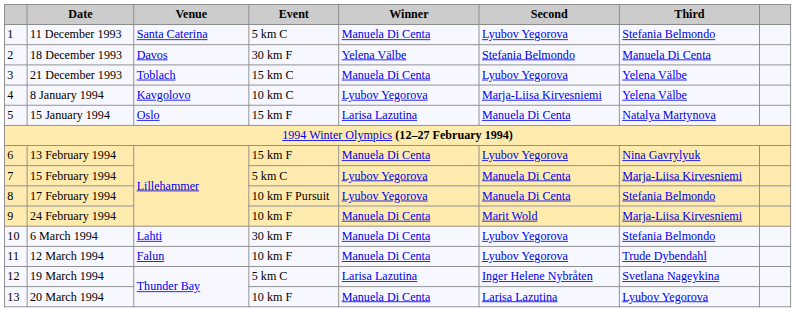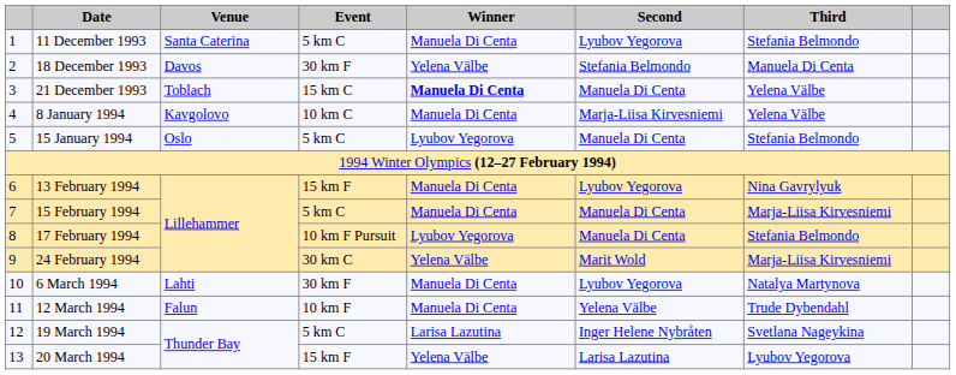21 December 1993 | Winner: normal -> bold
21 December 1993 | Second: Lyubov Yegorova -> Manuela Di Centa
8 January 1994 | Winner: Lyubov Yegorova -> Manuela Di Centa
15 January 1994 | Event: 15 km F -> 5 km C
15 January 1994 | Winner: Larisa Lazutina -> Lyubov Yegorova
15 January 1994 | Third: Natalya Martynova -> Stefania Belmondo
15 February 1994 | Winner: Lyubov Yegorova -> Manuela Di Centa
24 February 1994 | Event: 10 km F -> 30 km C
24 February 1994 | Winner: Manuela Di Centa -> Yelena Välbe
6 March 1994 | Third: Stefania Belmondo -> Natalya Martynova
12 March 1994 | Second: Lyubov Yegorova -> Yelena Välbe
20 March 1994 | Event: 10 km F -> 15 km F
20 March 1994 | Winner: Manuela Di Centa -> Yelena Välbe
